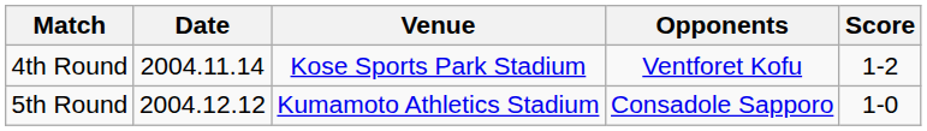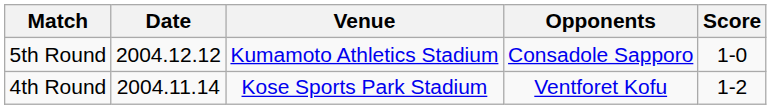rows swapped: 4th Round <-> 5th Round
